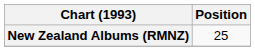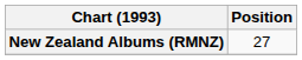New Zealand Albums (RMNZ) | Position: 25 -> 27
